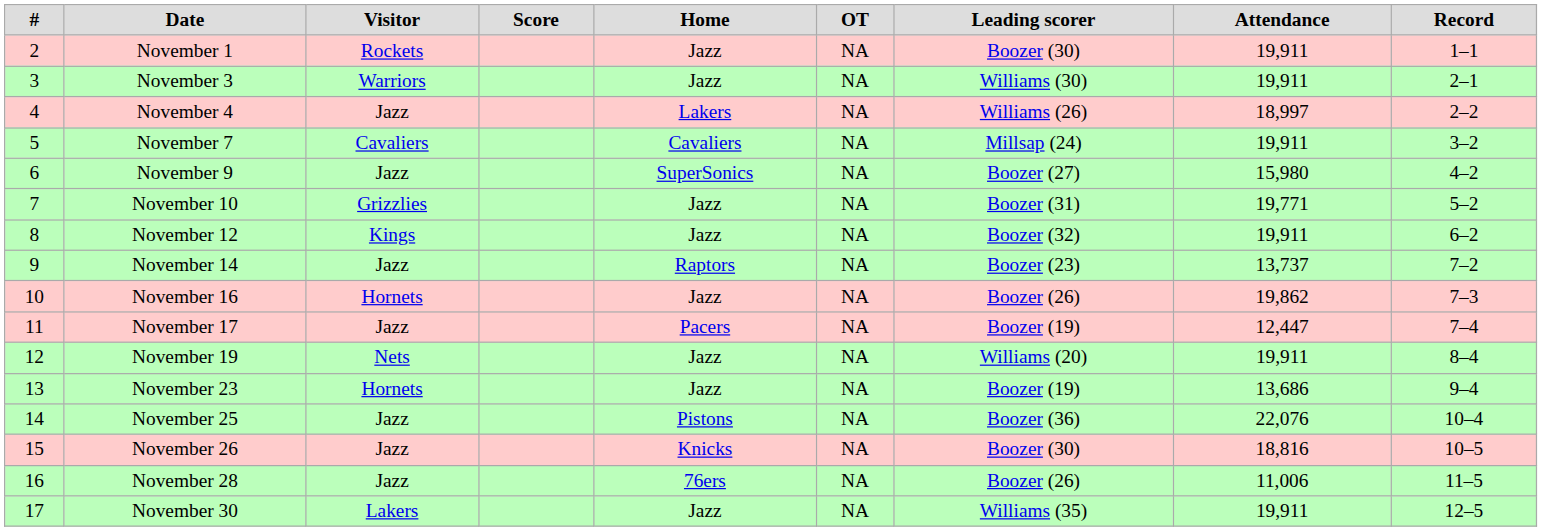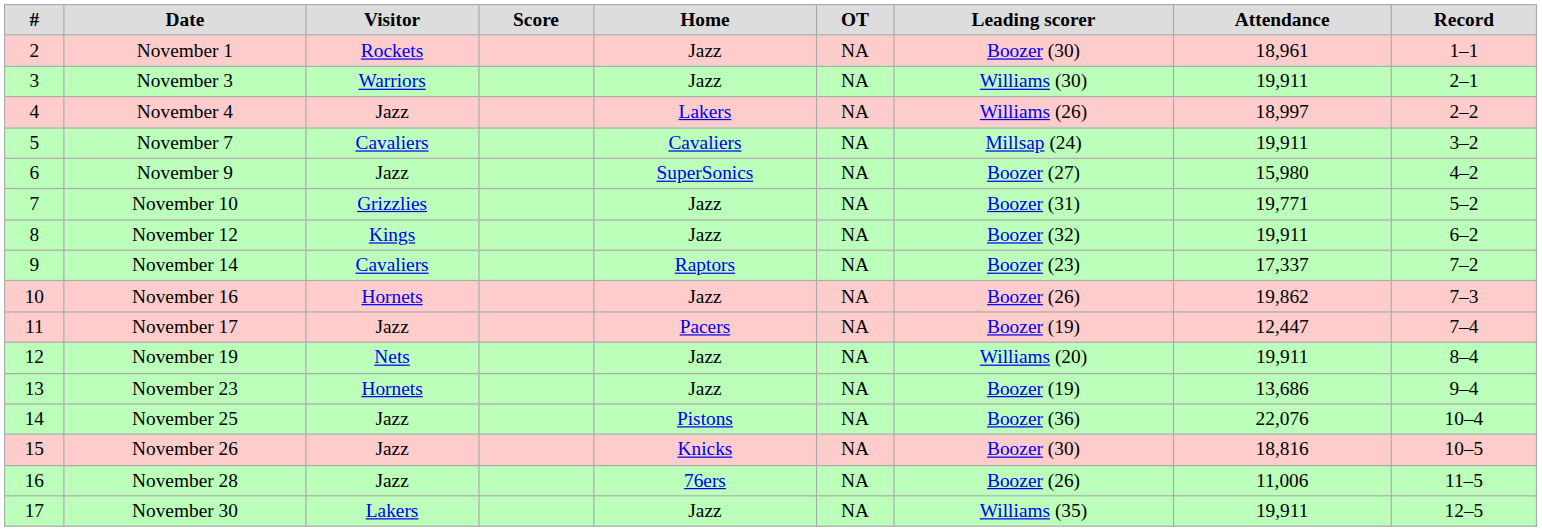November 1 | Attendance: 19,911 -> 18,961
November 14 | Visitor: Jazz -> Cavaliers
November 14 | Attendance: 13,737 -> 17,337
